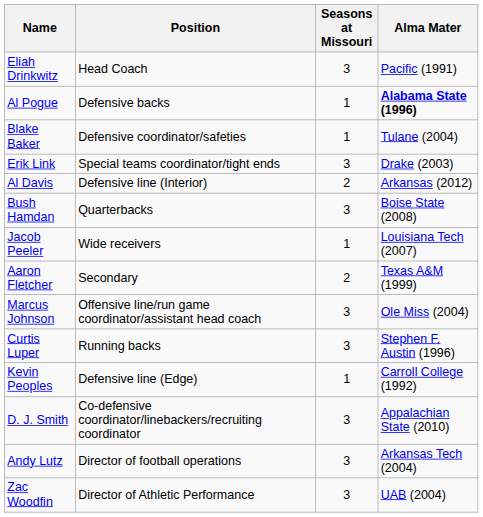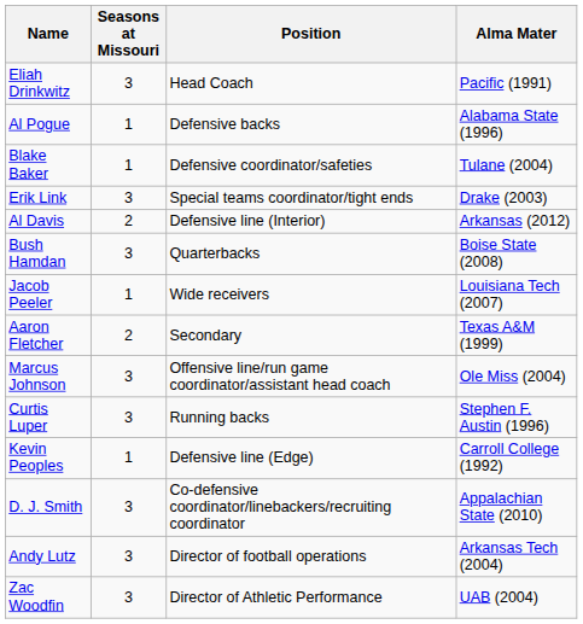columns swapped: Position <-> Seasons at Missouri
Al Pogue | Alma Mater: bold -> normal
